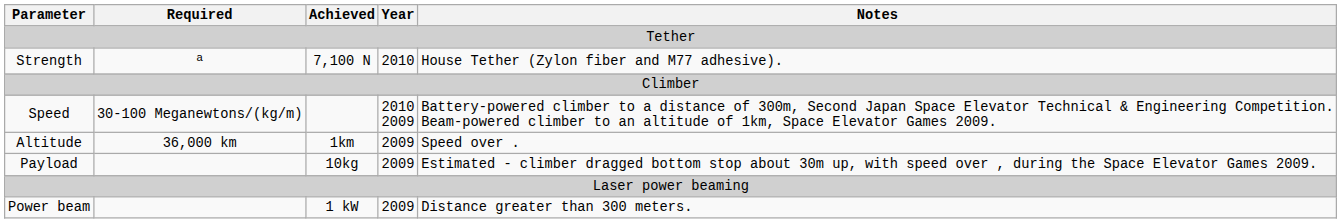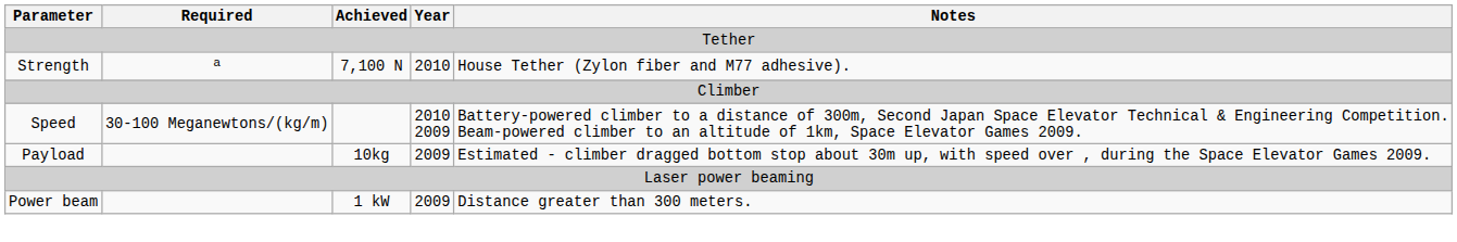- row: Altitude | 36,000 km | 1km | 2009 | Speed over .
